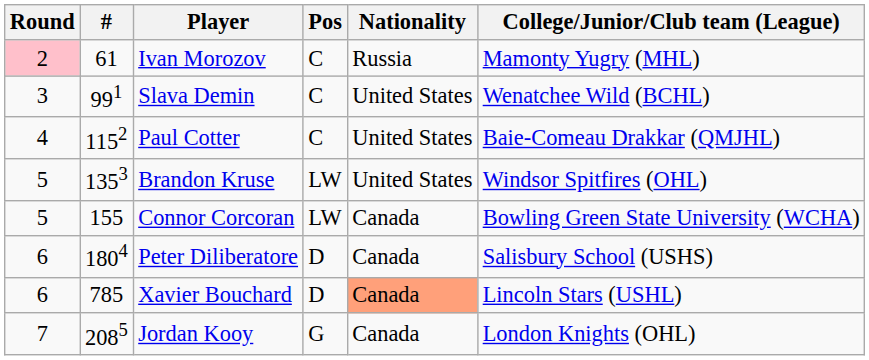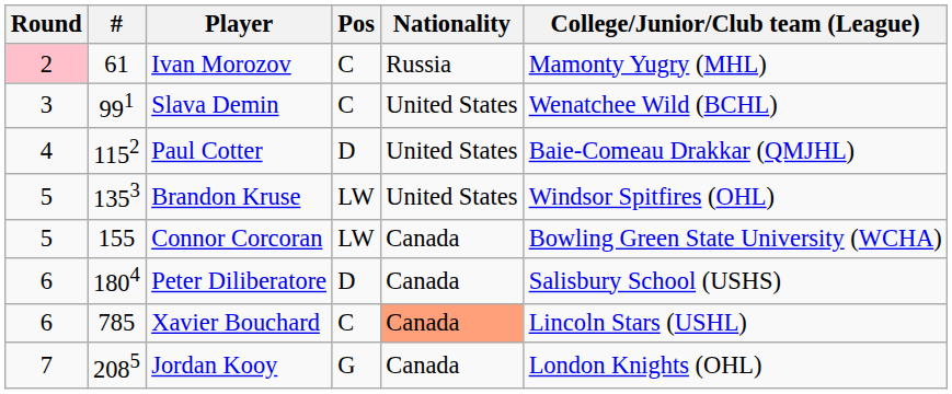Paul Cotter | Pos: C -> D
Xavier Bouchard | Pos: D -> C
